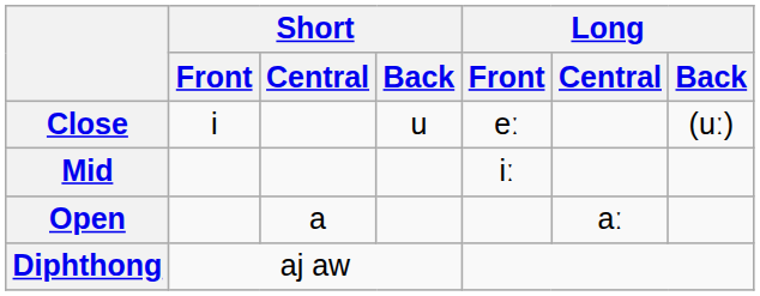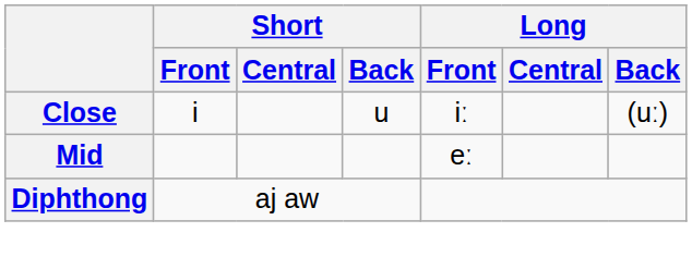Close | Long / Front: eː -> iː
Mid | Long / Front: iː -> eː
- row: Open | a | aː
